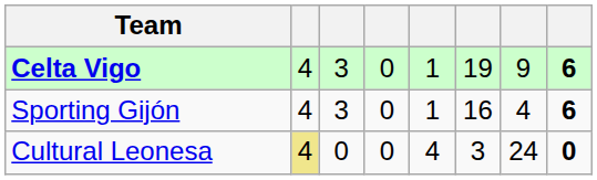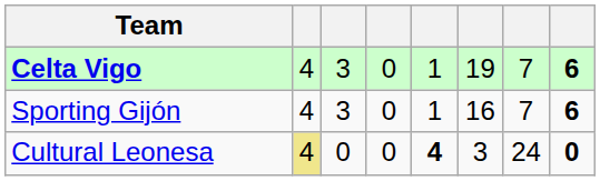Celta Vigo | column 7: 9 -> 7
Sporting Gijón | column 7: 4 -> 7
Cultural Leonesa | column 5: normal -> bold
